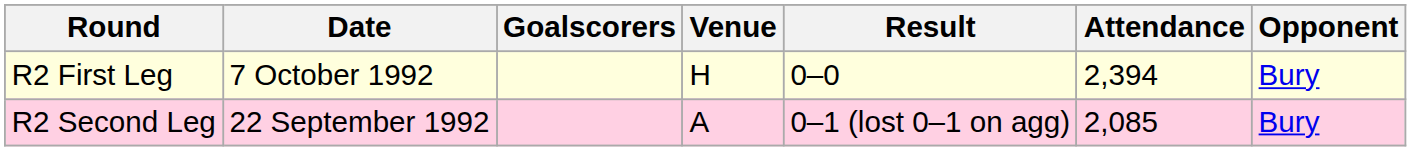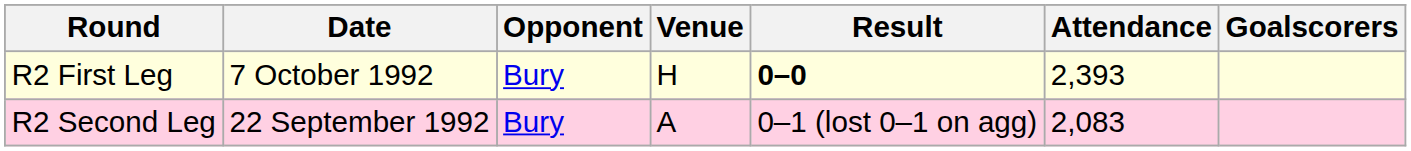columns swapped: Opponent <-> Goalscorers
R2 First Leg | Result: normal -> bold
R2 First Leg | Attendance: 2,394 -> 2,393
R2 Second Leg | Attendance: 2,085 -> 2,083
